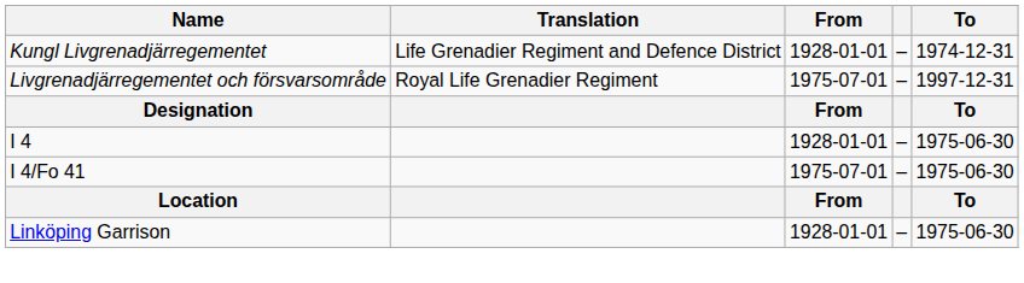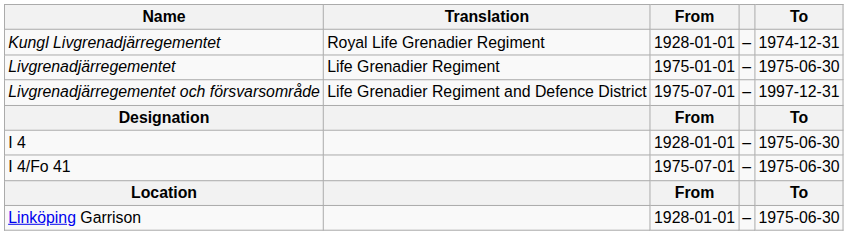Kungl Livgrenadjärregementet | Translation: Life Grenadier Regiment and Defence District -> Royal Life Grenadier Regiment
+ row: Livgrenadjärregementet | Life Grenadier Regiment | 1975-01-01 | – | 1975-06-30
Livgrenadjärregementet och försvarsområde | Translation: Royal Life Grenadier Regiment -> Life Grenadier Regiment and Defence District
